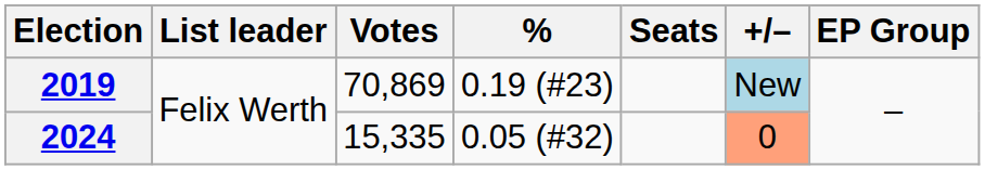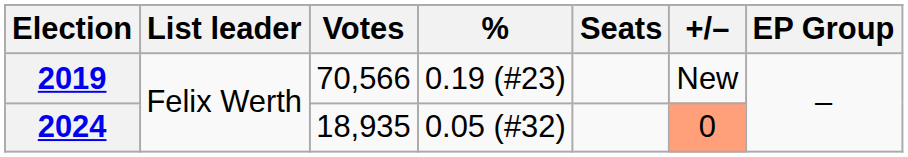2019 | Votes: 70,869 -> 70,566
2019 | +/–: lightblue background -> no background
2024 | Votes: 15,335 -> 18,935
